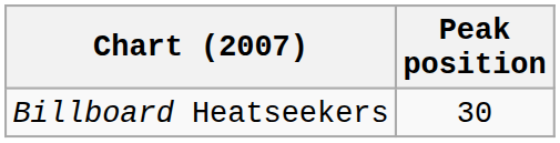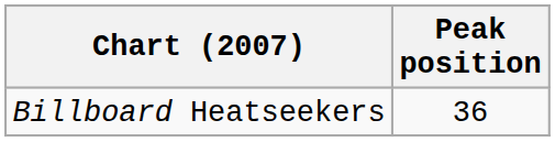Billboard Heatseekers | Peak position: 30 -> 36
